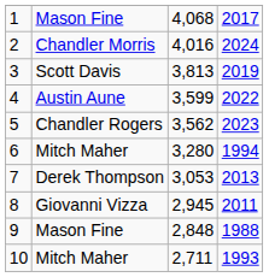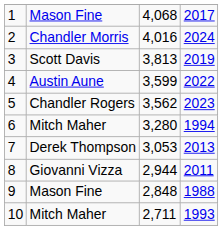8 | column 3: 2,945 -> 2,944
